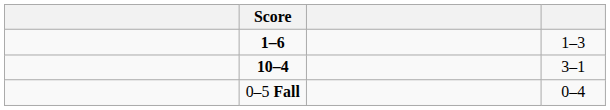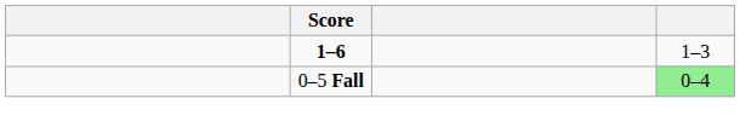- row: 10–4 | 3–1
0–5 Fall | column 4: no background -> lightgreen background
